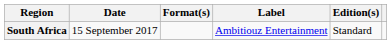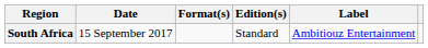columns swapped: Edition(s) <-> Label
